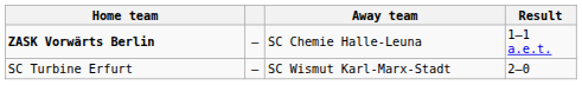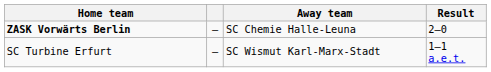ZASK Vorwärts Berlin | Result: 1–1 a.e.t. -> 2–0
SC Turbine Erfurt | Result: 2–0 -> 1–1 a.e.t.
